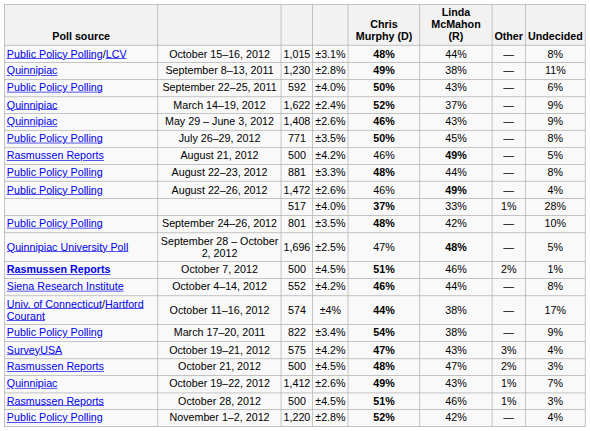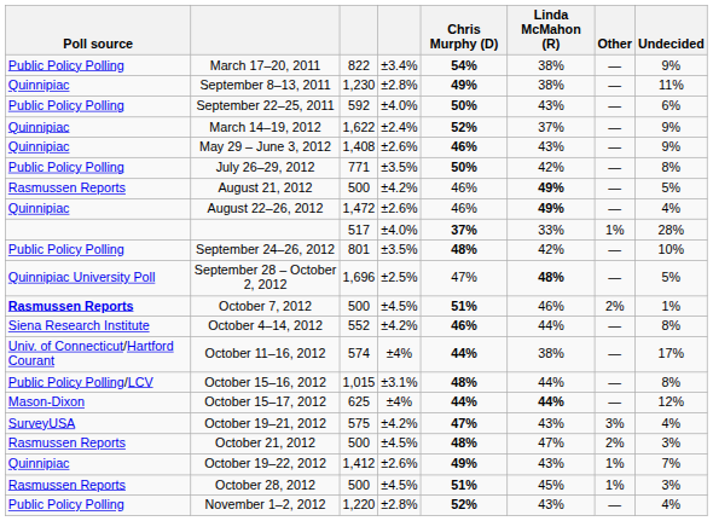rows swapped: March 17–20, 2011 <-> October 15–16, 2012
July 26–29, 2012 | Linda McMahon (R): 45% -> 42%
- row: Public Policy Polling | August 22–23, 2012 | 881 | ±3.3% | 48% | 44% | — | 8%
August 22–26, 2012 | Poll source: Public Policy Polling -> Quinnipiac
+ row: Mason-Dixon | October 15–17, 2012 | 625 | ±4% | 44% | 44% | — | 12%
October 28, 2012 | Linda McMahon (R): 46% -> 45%
November 1–2, 2012 | Linda McMahon (R): 42% -> 43%
